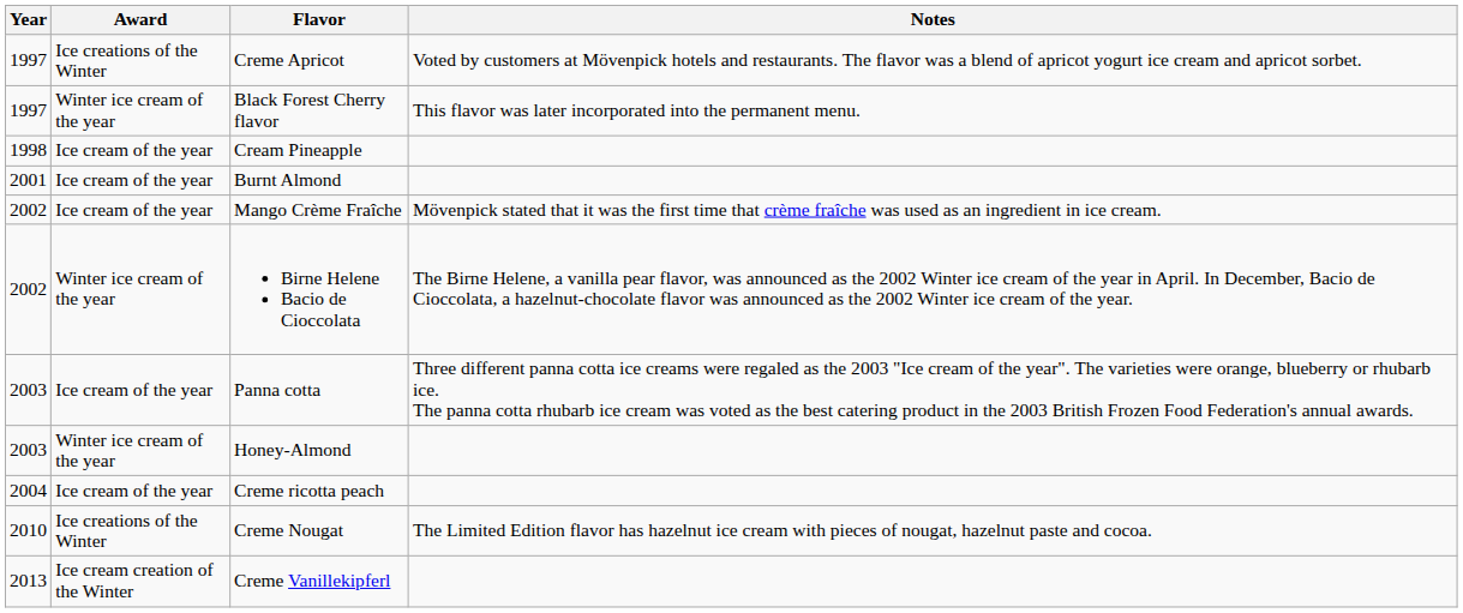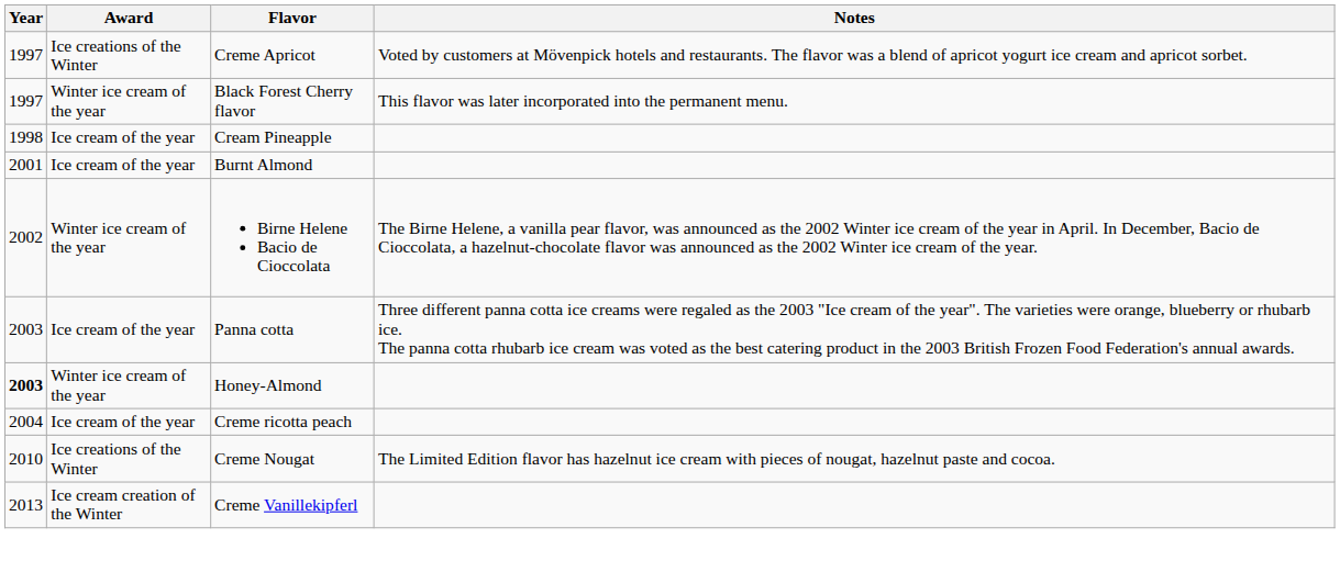- row: 2002 | Ice cream of the year | Mango Crème Fraîche | Mövenpick stated that it was the first time that crème fraîche was used as an ingredient in ice cream.
Honey-Almond | Year: normal -> bold
